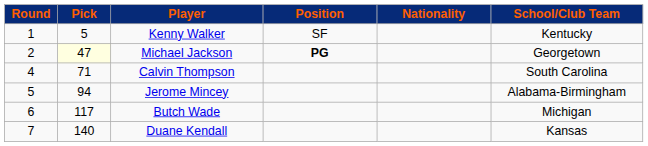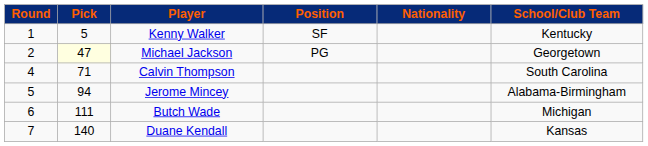Michael Jackson | Position: bold -> normal
Butch Wade | Pick: 117 -> 111
